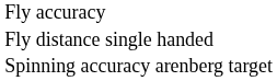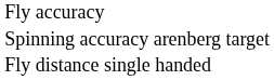rows swapped: Fly distance single handed <-> Spinning accuracy arenberg target
